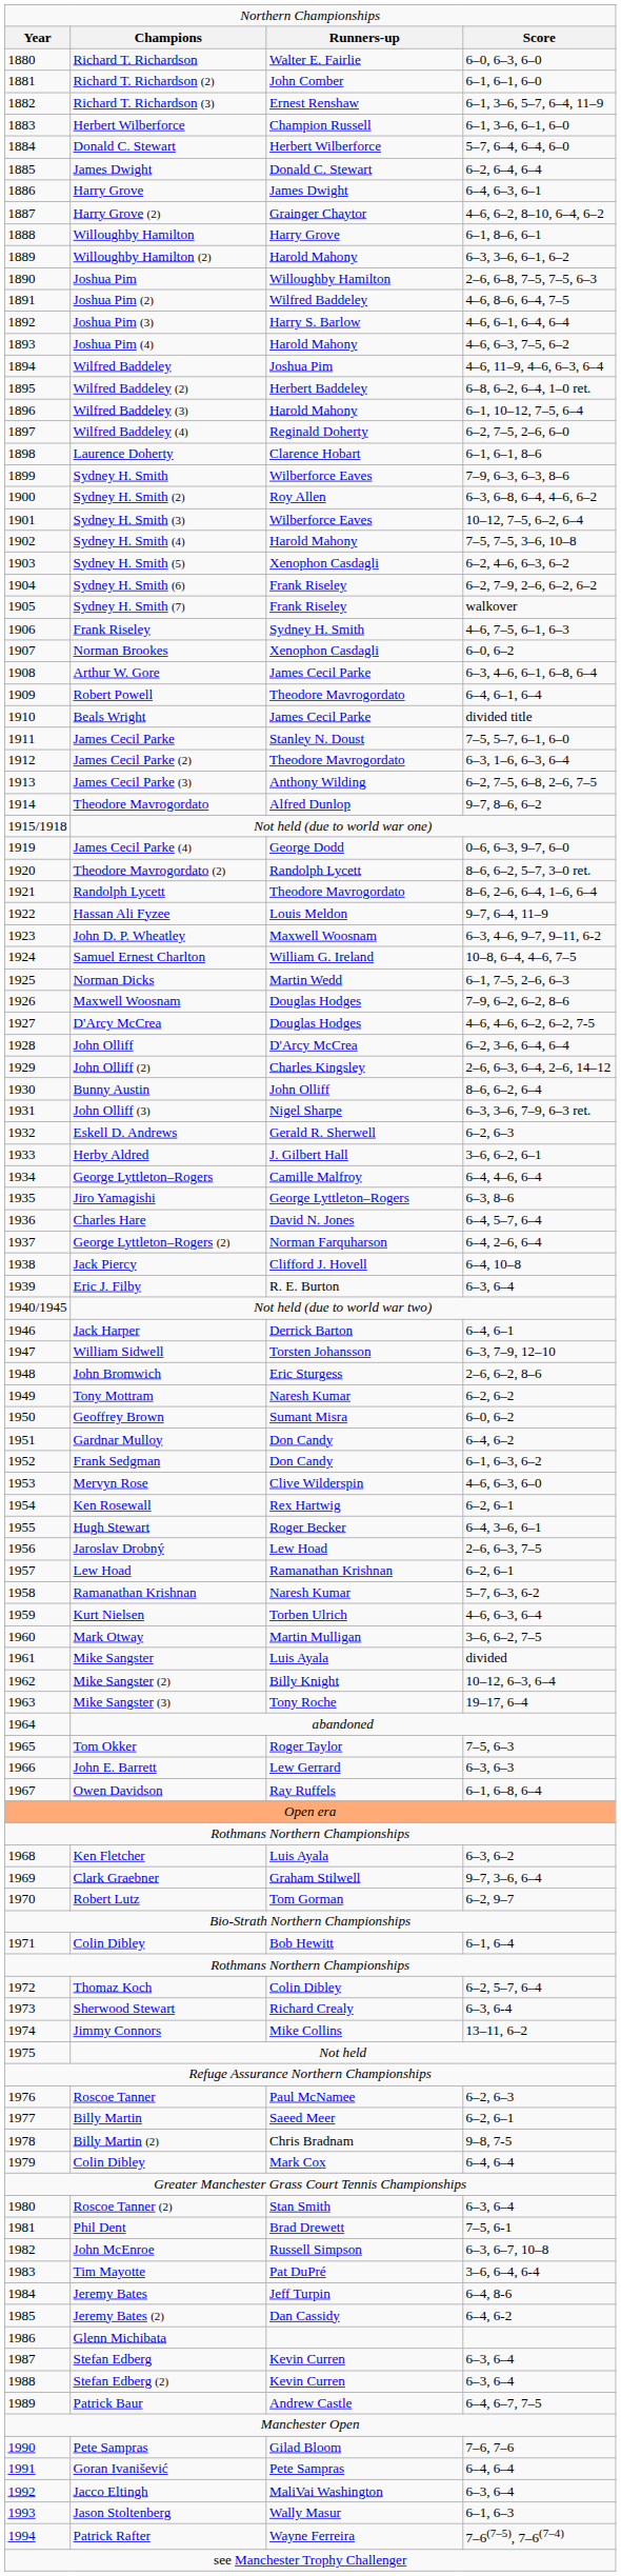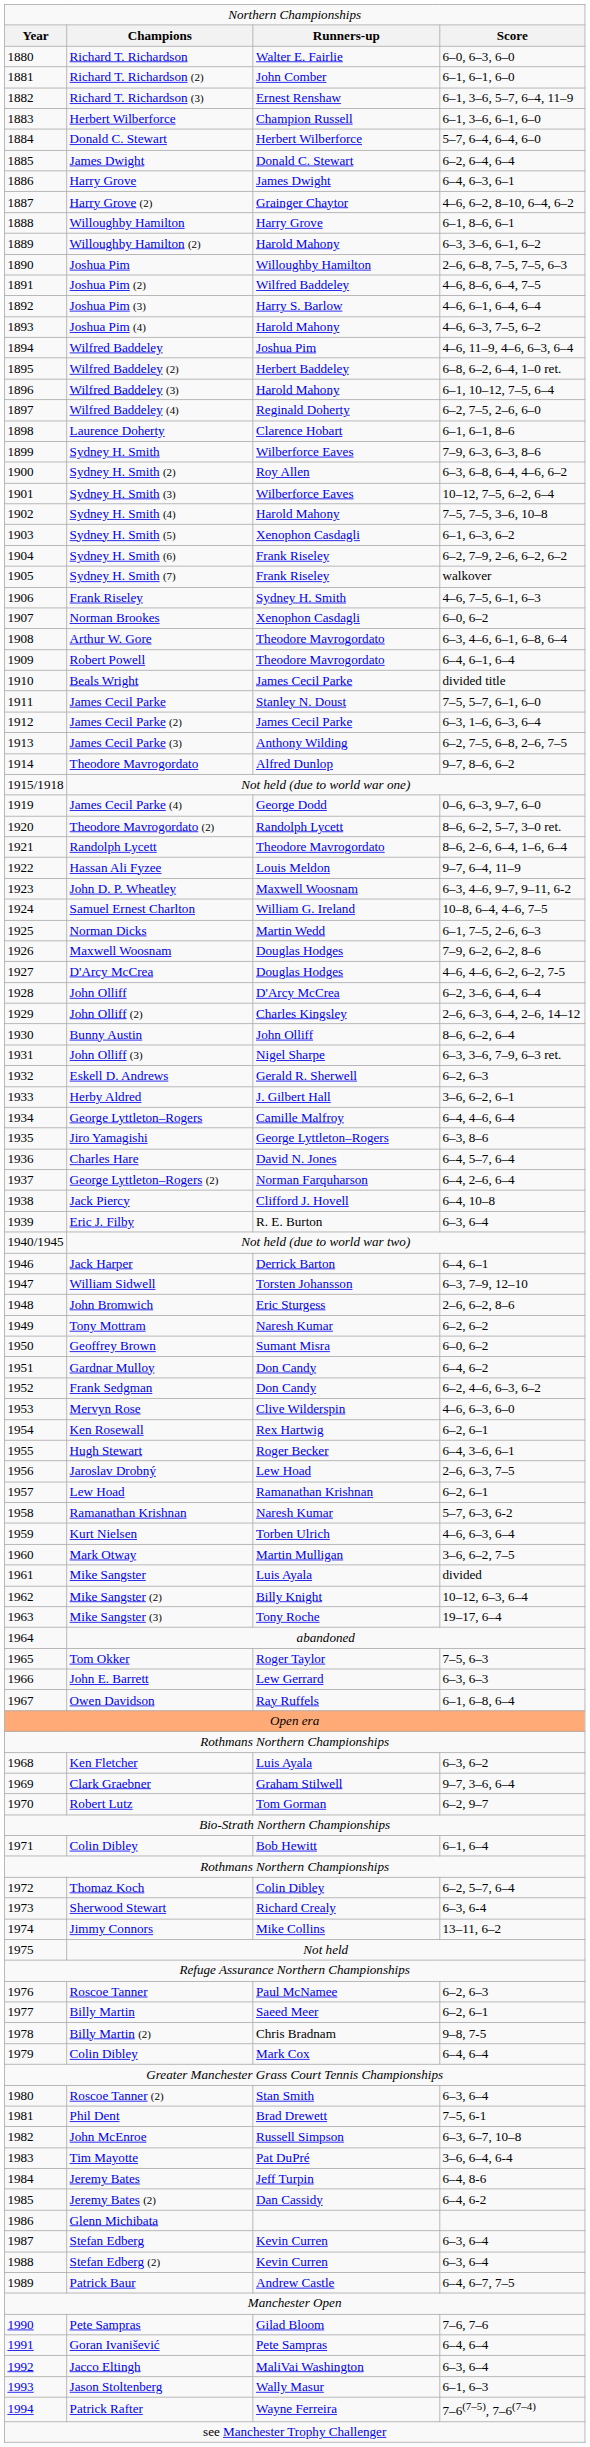Sydney H. Smith (5) | column 4: 6–2, 4–6, 6–3, 6–2 -> 6–1, 6–3, 6–2
Arthur W. Gore | column 3: James Cecil Parke -> Theodore Mavrogordato
James Cecil Parke (2) | column 3: Theodore Mavrogordato -> James Cecil Parke
Frank Sedgman | column 4: 6–1, 6–3, 6–2 -> 6–2, 4–6, 6–3, 6–2
